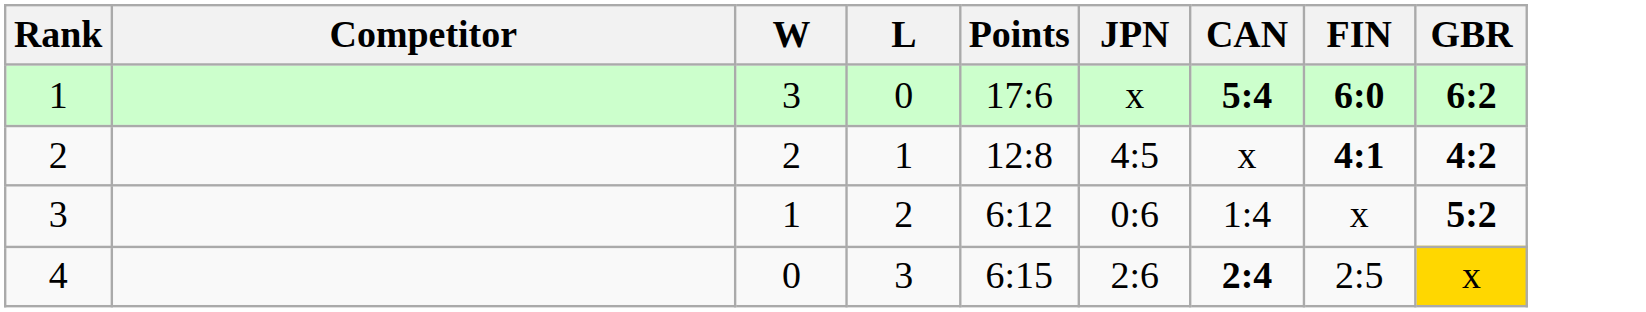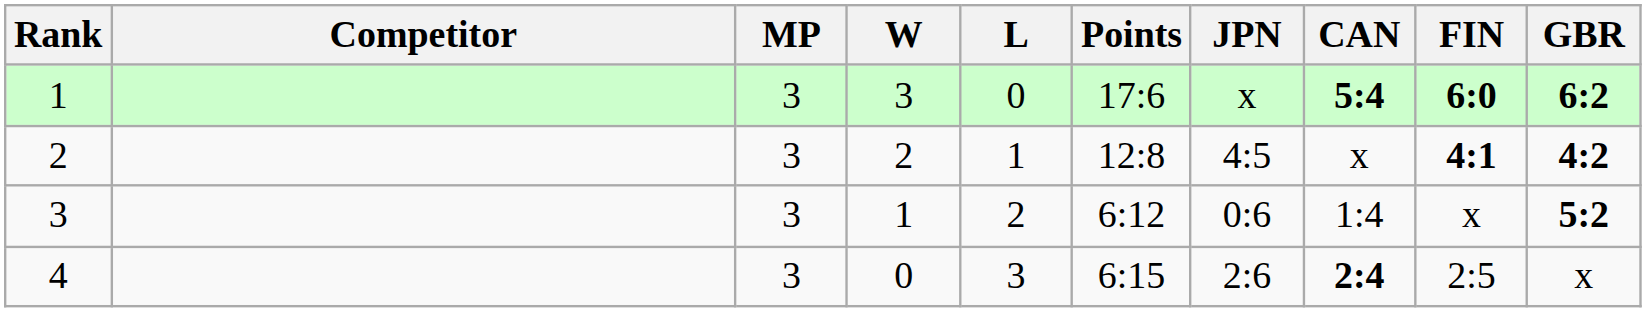+ column: MP | 3 | 3 | 3 | 3
4 | GBR: gold background -> no background
